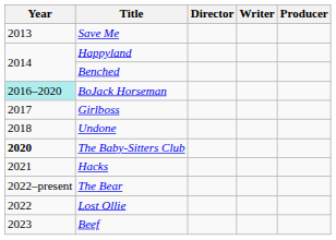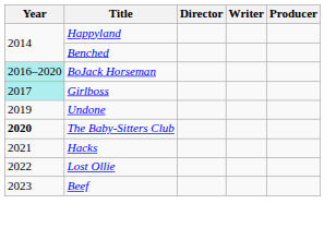- row: 2013 | Save Me
Girlboss | Year: no background -> paleturquoise background
Undone | Year: 2018 -> 2019
- row: 2022–present | The Bear
